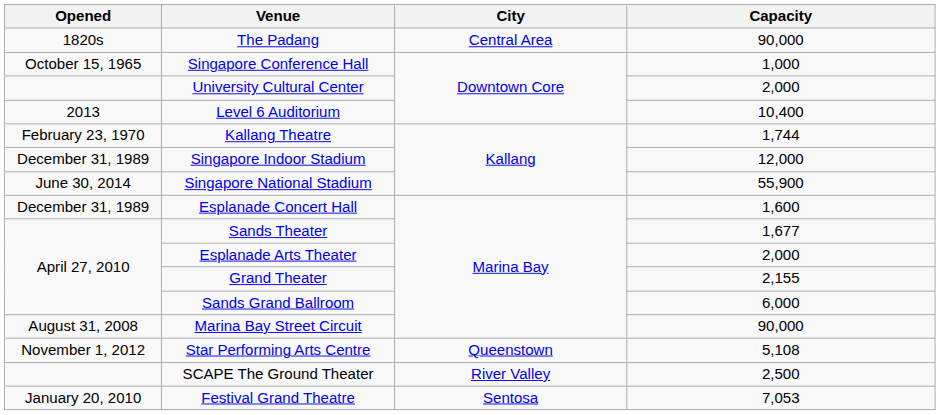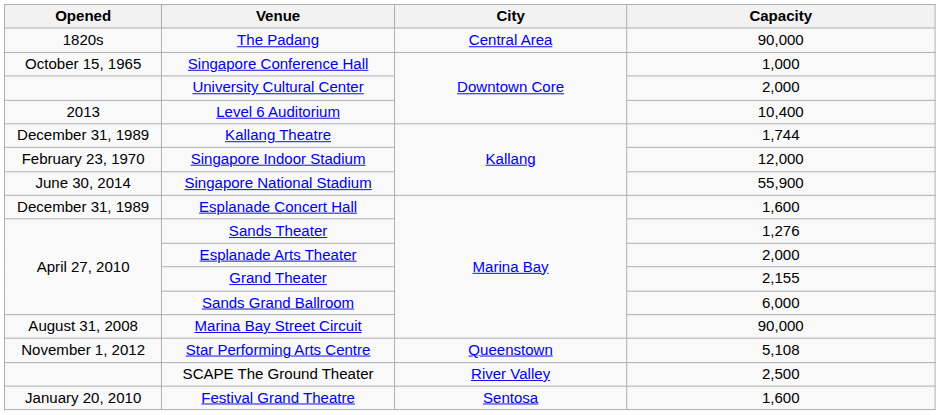Kallang Theatre | Opened: February 23, 1970 -> December 31, 1989
Singapore Indoor Stadium | Opened: December 31, 1989 -> February 23, 1970
Sands Theater | Capacity: 1,677 -> 1,276
Festival Grand Theatre | Capacity: 7,053 -> 1,600
